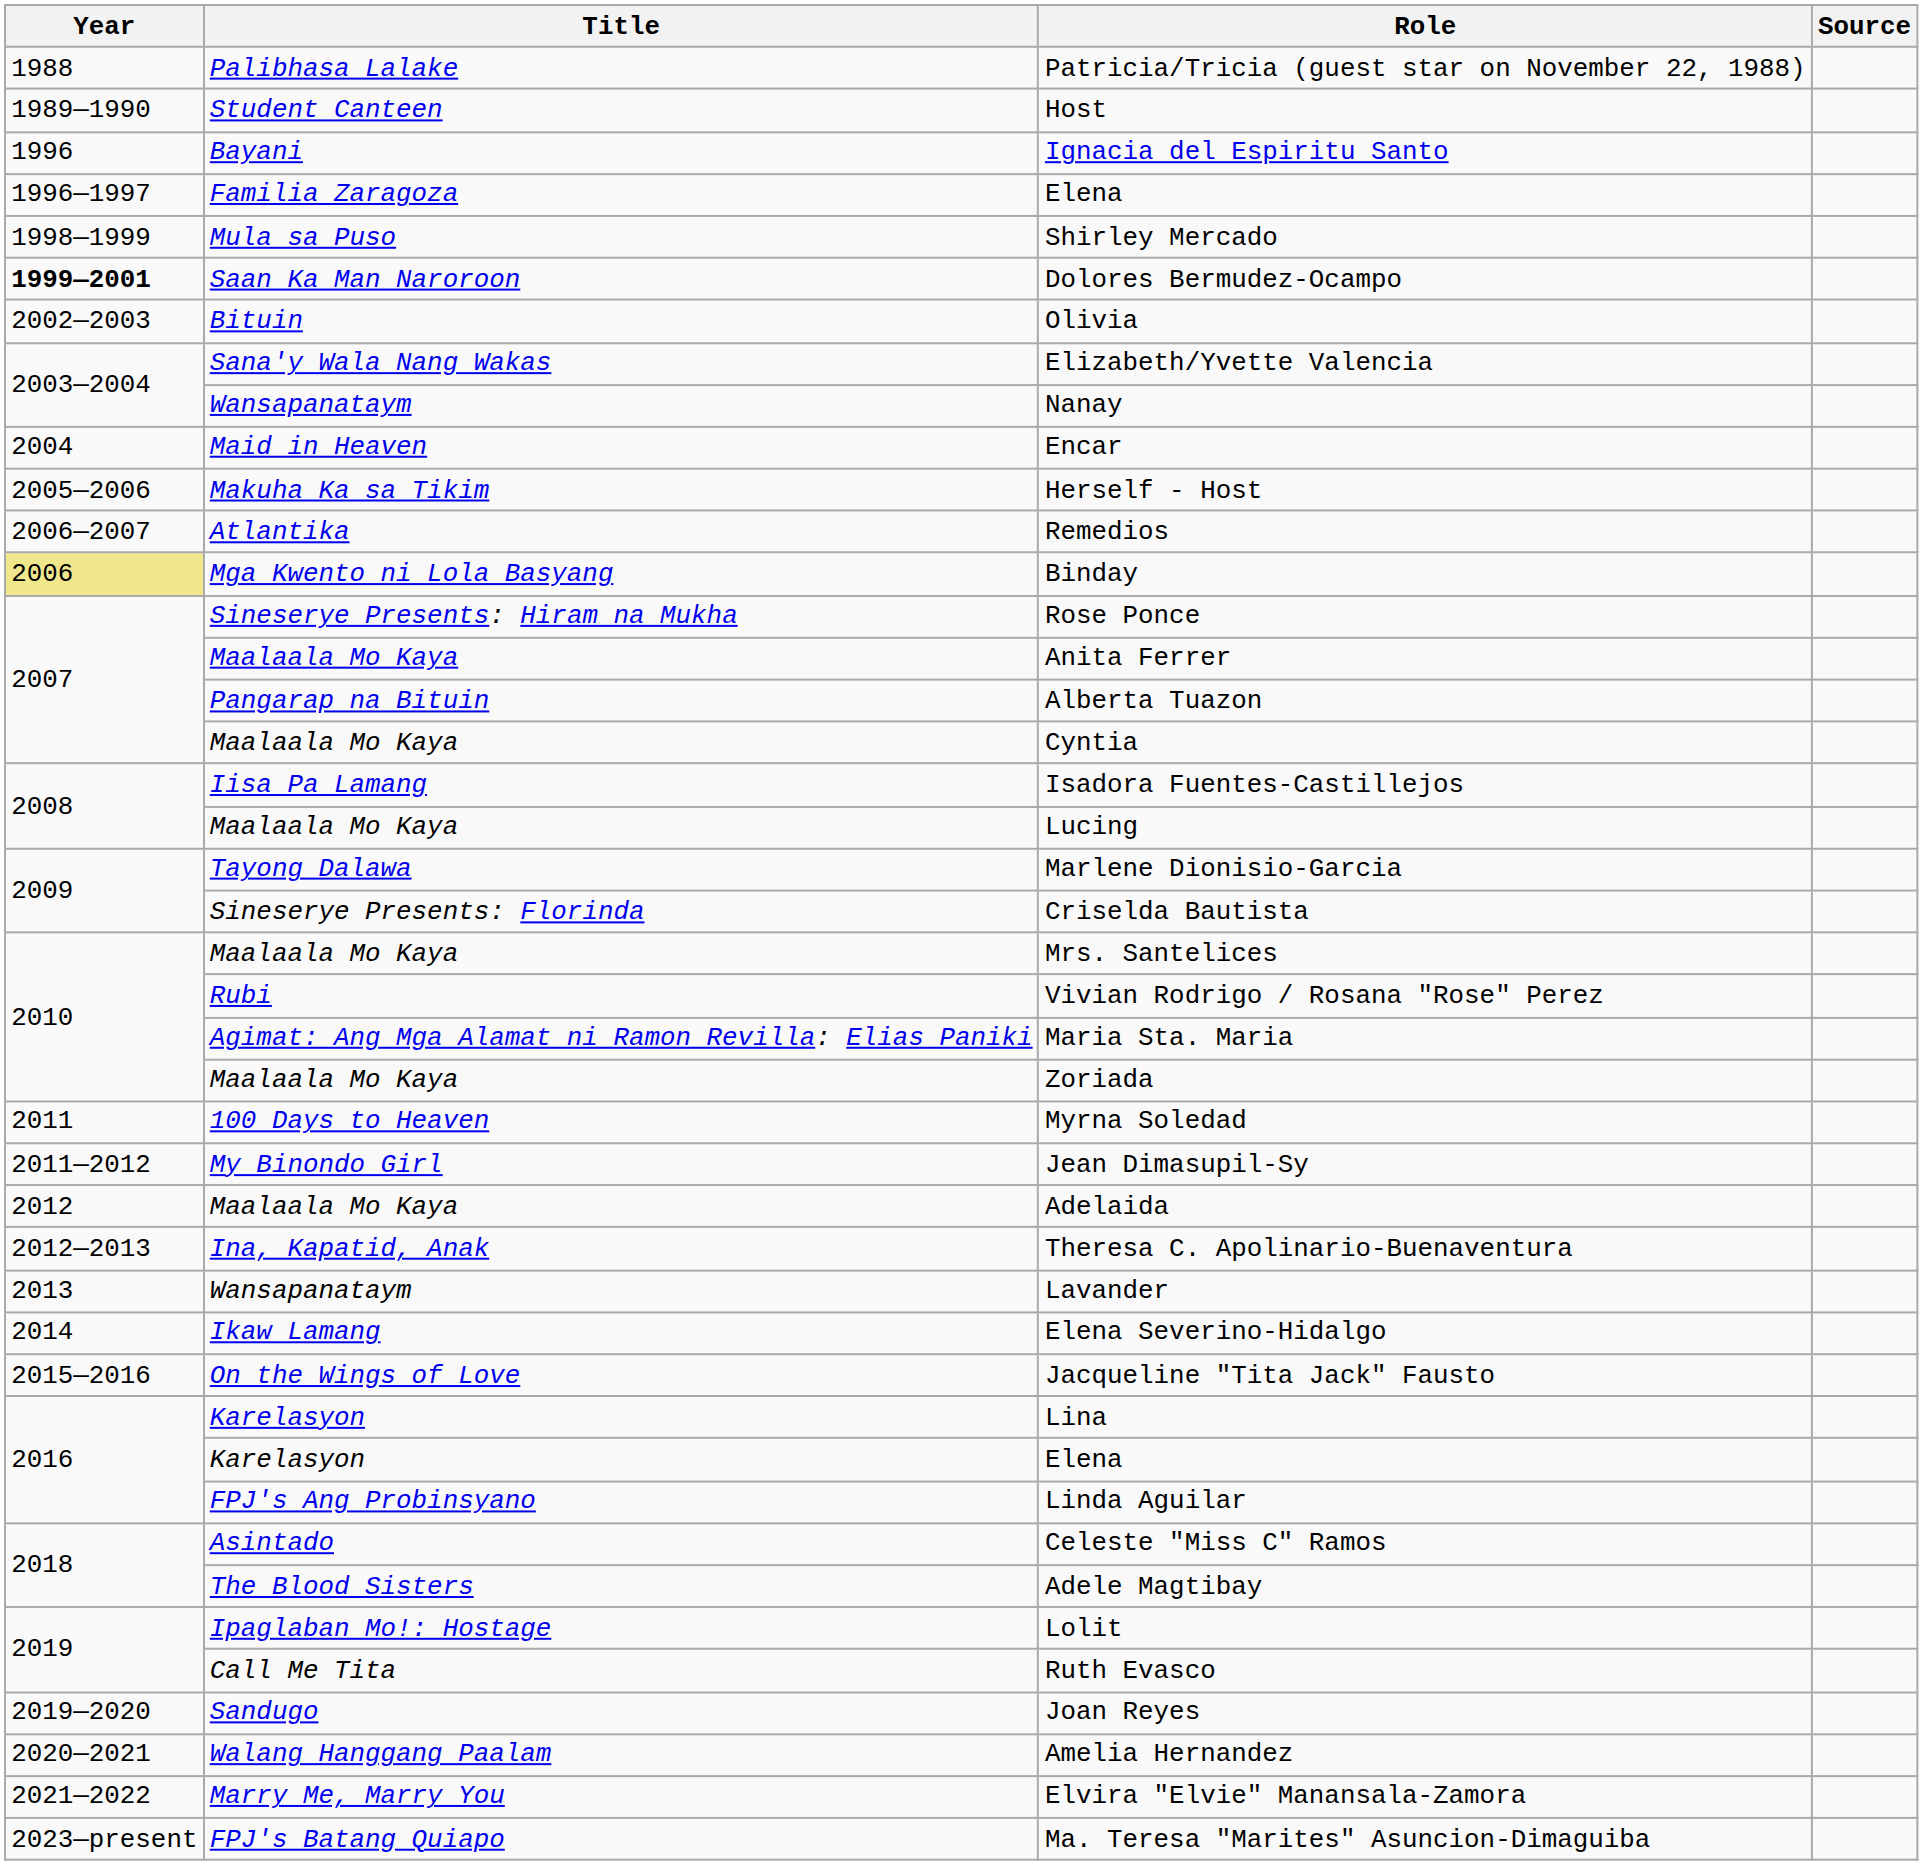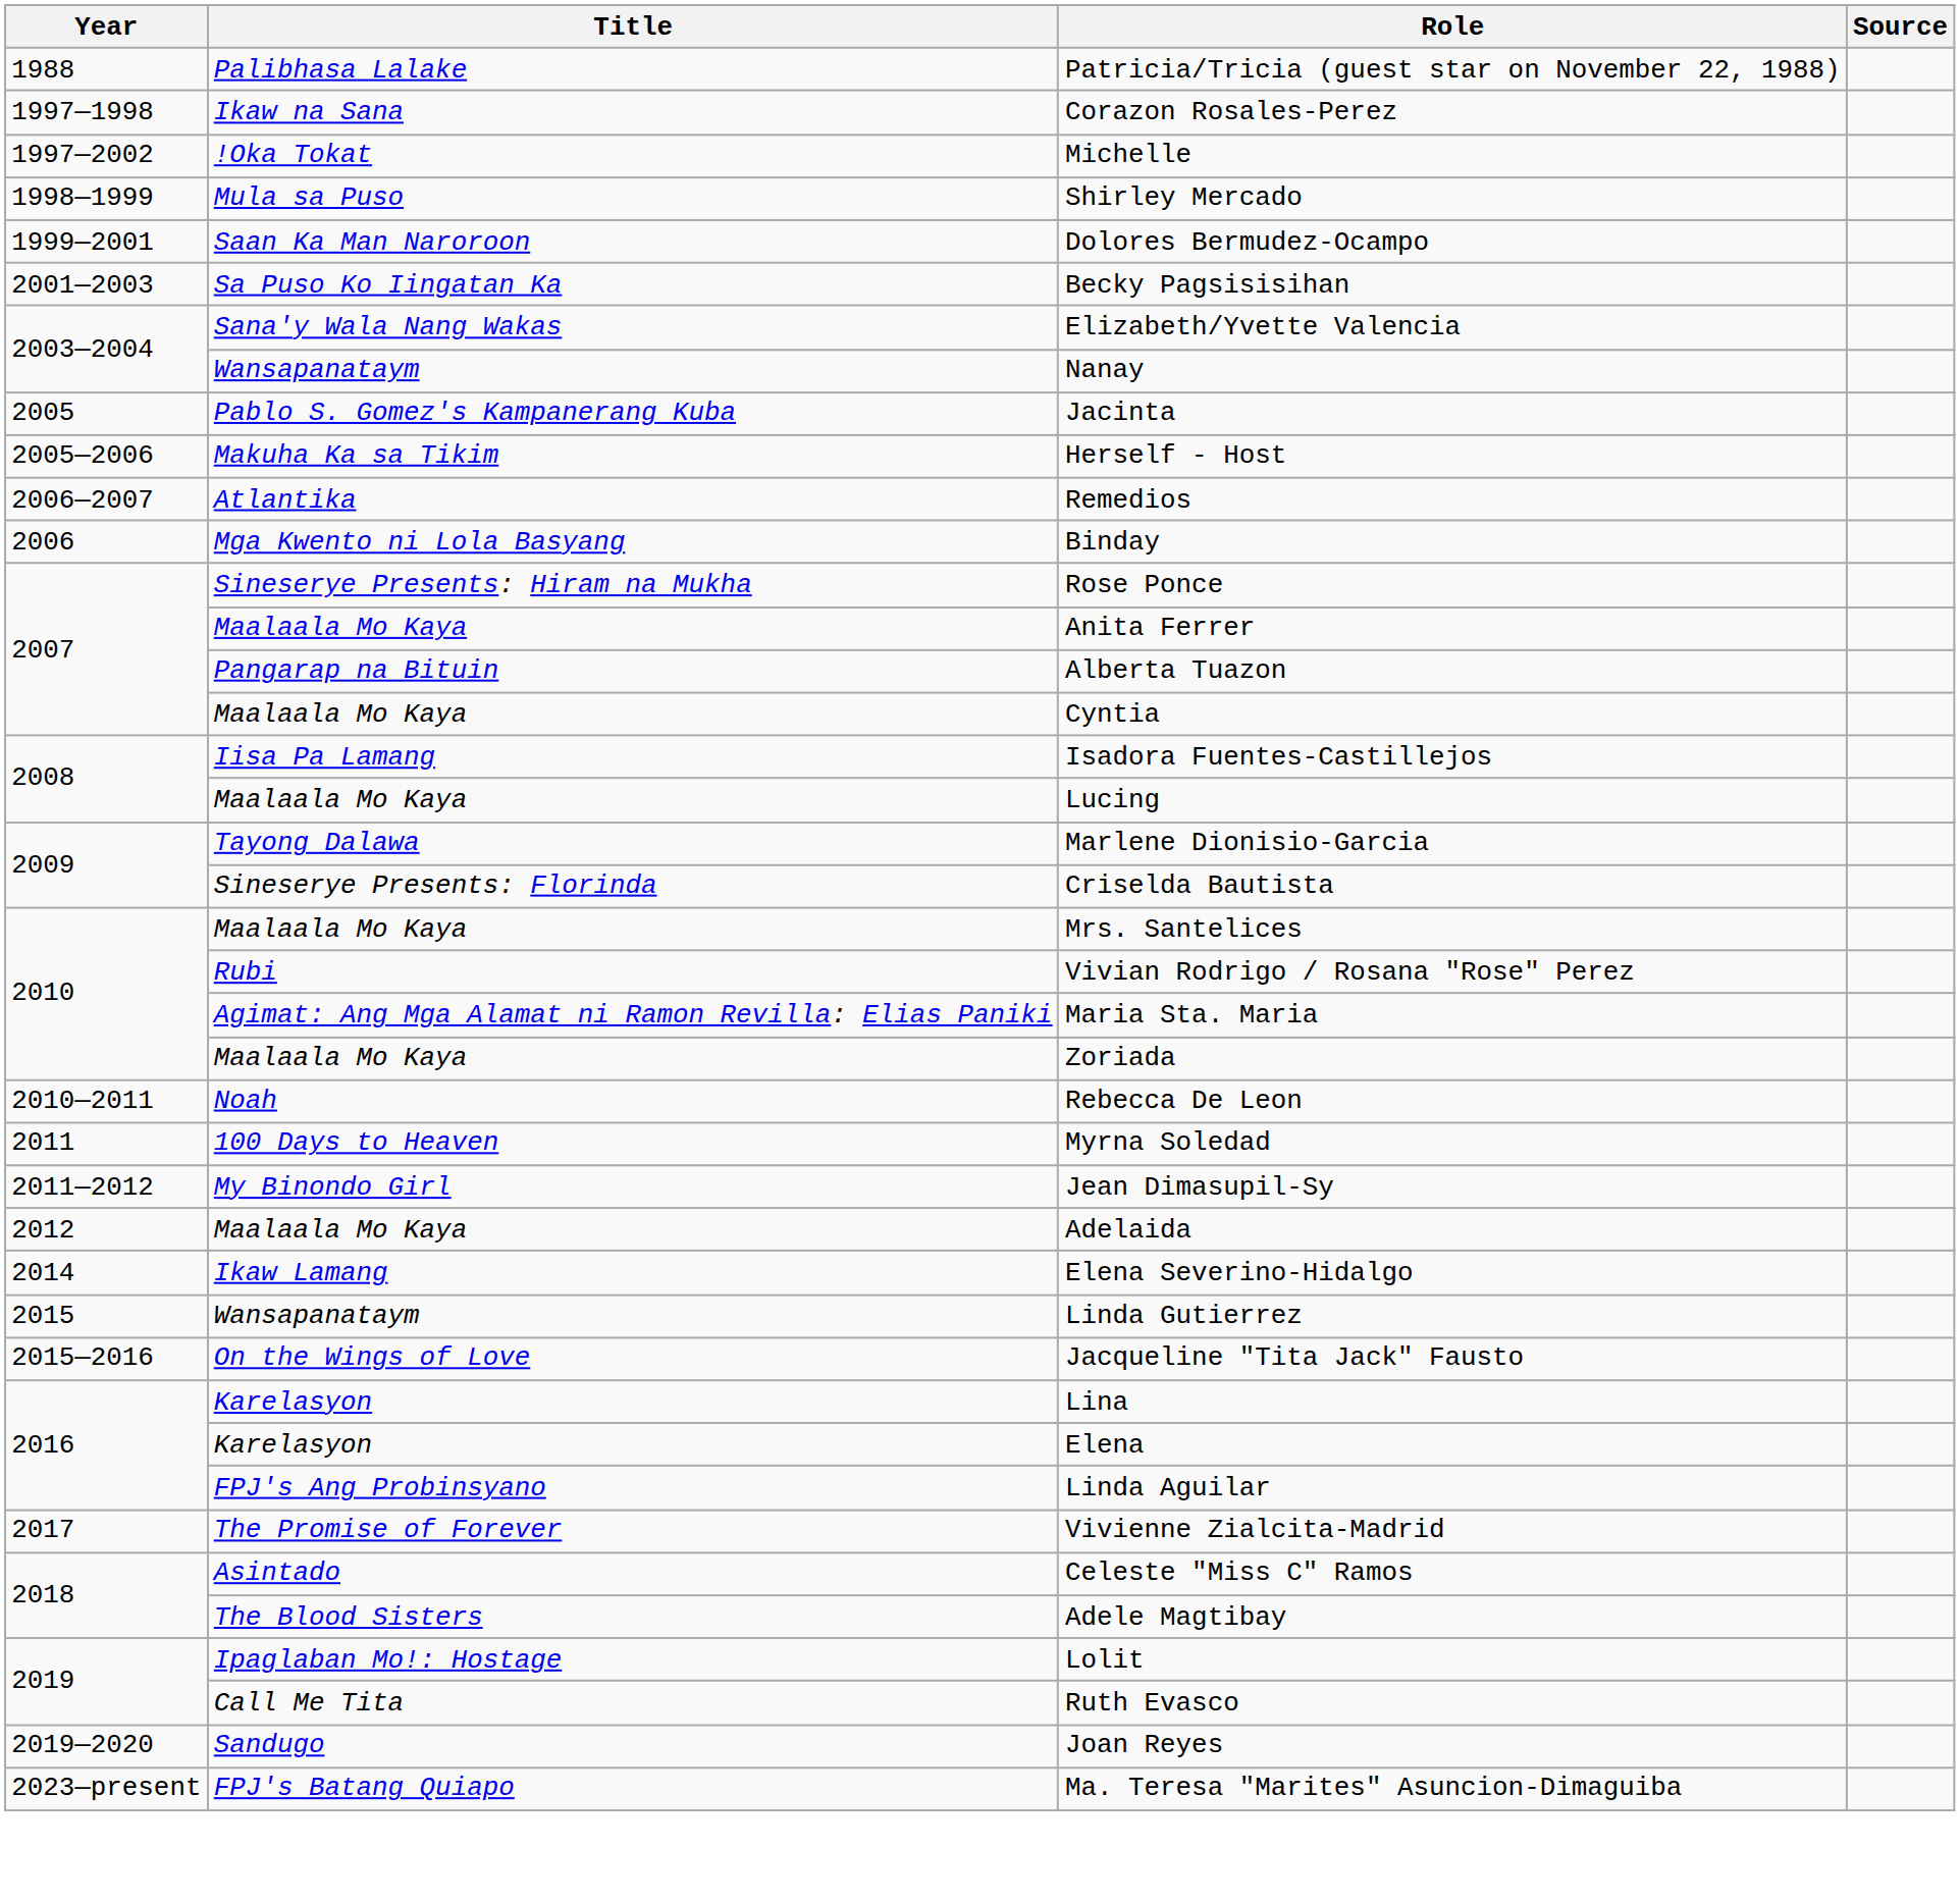- row: 1989—1990 | Student Canteen | Host
- row: 1996 | Bayani | Ignacia del Espiritu Santo
- row: 1996—1997 | Familia Zaragoza | Elena
+ row: 1997—1998 | Ikaw na Sana | Corazon Rosales-Perez
+ row: 1997—2002 | !Oka Tokat | Michelle
Dolores Bermudez-Ocampo | Year: bold -> normal
+ row: 2001—2003 | Sa Puso Ko Iingatan Ka | Becky Pagsisisihan
- row: 2002—2003 | Bituin | Olivia
- row: 2004 | Maid in Heaven | Encar
+ row: 2005 | Pablo S. Gomez's Kampanerang Kuba | Jacinta
Binday | Year: khaki background -> no background
+ row: 2010—2011 | Noah | Rebecca De Leon
- row: 2012—2013 | Ina, Kapatid, Anak | Theresa C. Apolinario-Buenaventura
- row: 2013 | Wansapanataym | Lavander
+ row: 2015 | Wansapanataym | Linda Gutierrez
+ row: 2017 | The Promise of Forever | Vivienne Zialcita-Madrid
- row: 2020—2021 | Walang Hanggang Paalam | Amelia Hernandez
- row: 2021—2022 | Marry Me, Marry You | Elvira "Elvie" Manansala-Zamora
